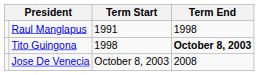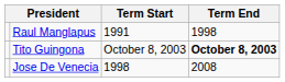Tito Guingona | Term Start: 1998 -> October 8, 2003
Jose De Venecia | Term Start: October 8, 2003 -> 1998
